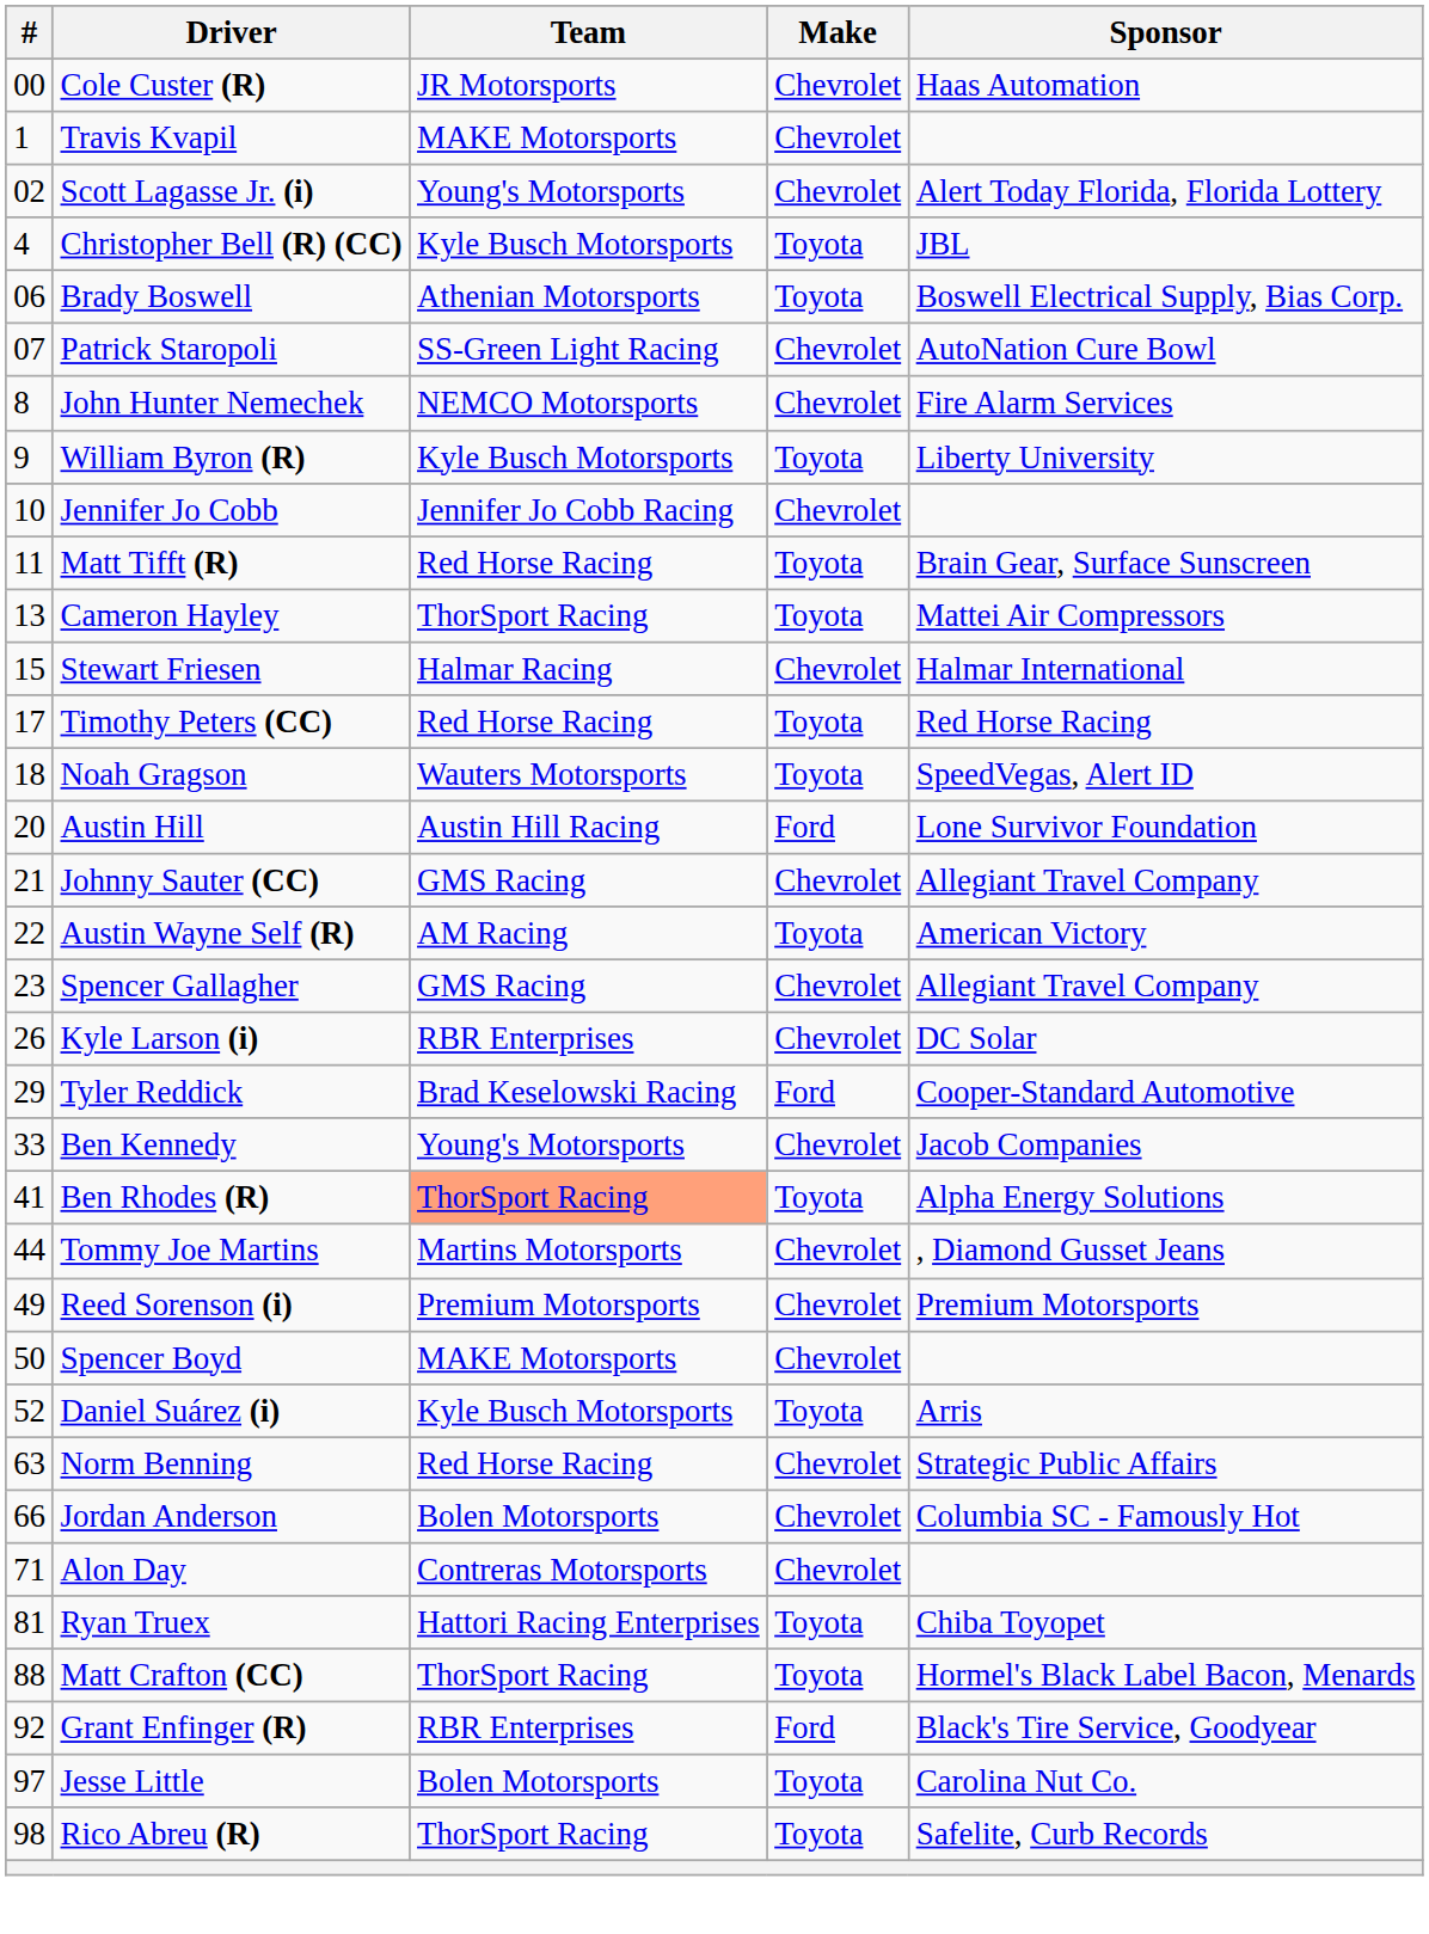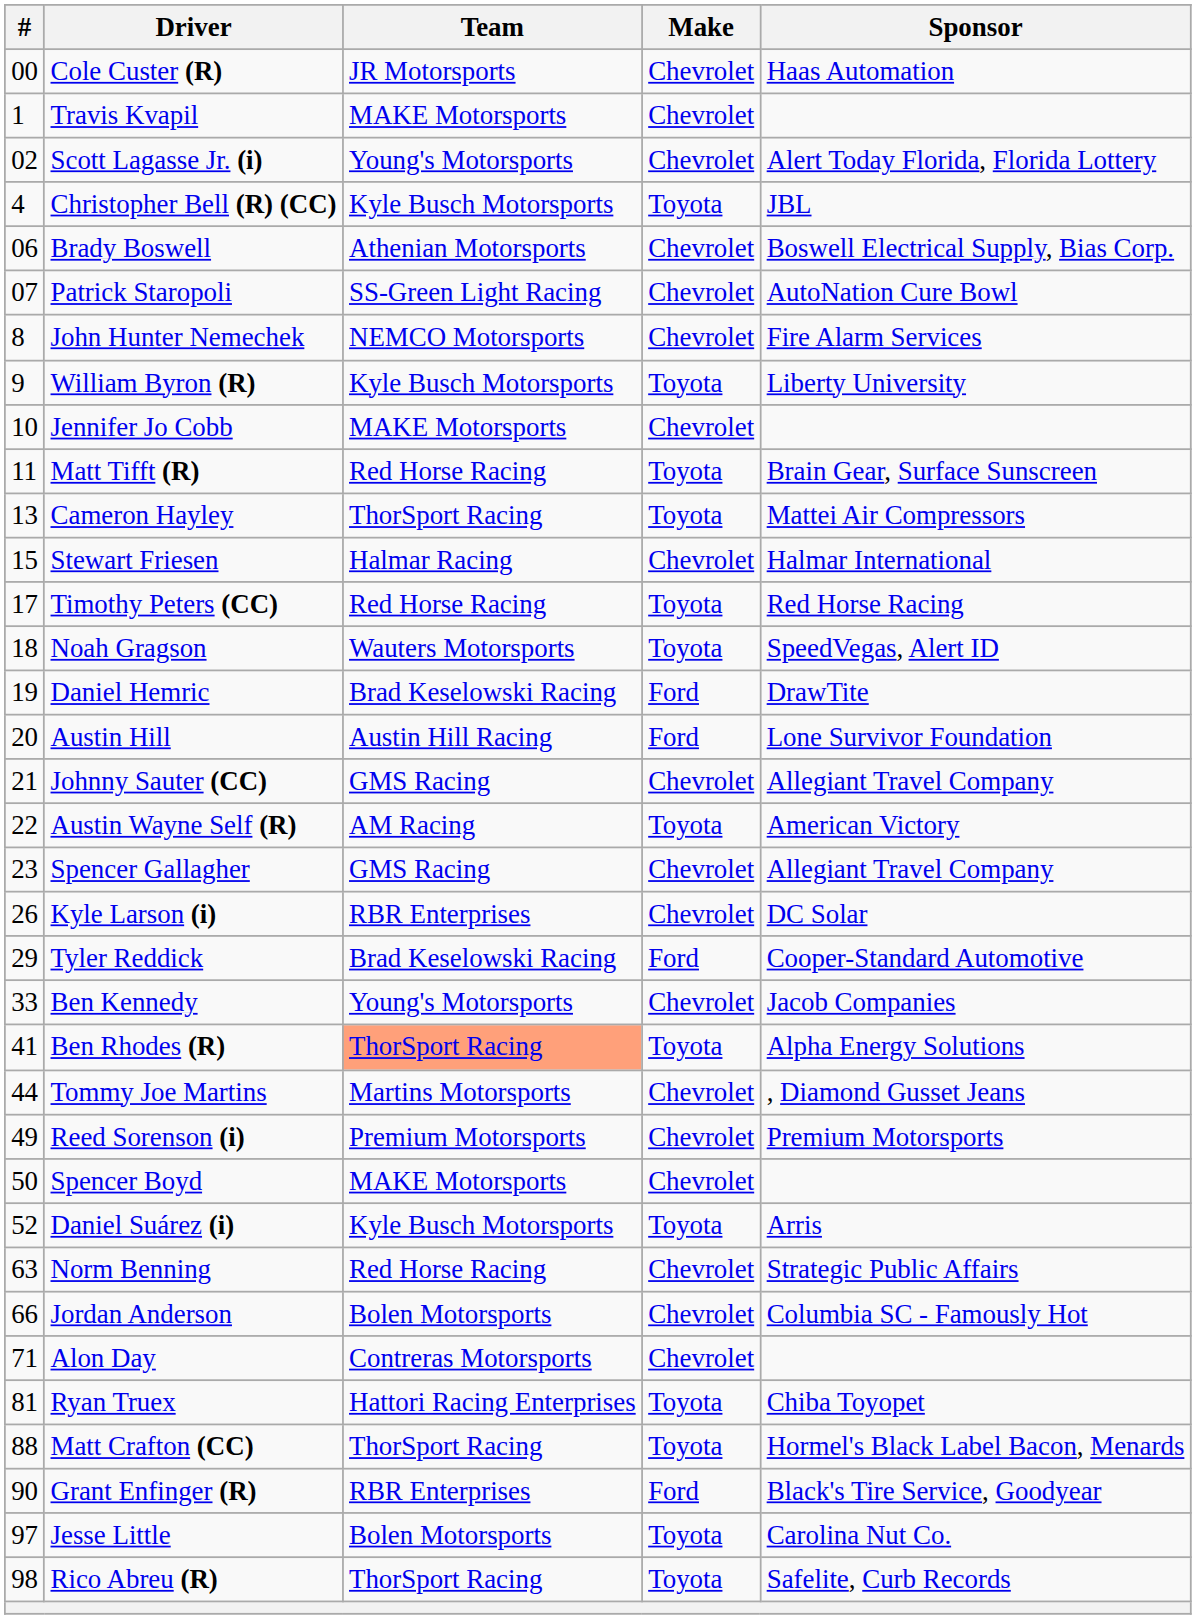Brady Boswell | Make: Toyota -> Chevrolet
Jennifer Jo Cobb | Team: Jennifer Jo Cobb Racing -> MAKE Motorsports
+ row: 19 | Daniel Hemric | Brad Keselowski Racing | Ford | DrawTite
Grant Enfinger (R) | #: 92 -> 90
